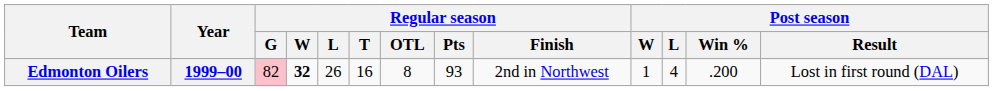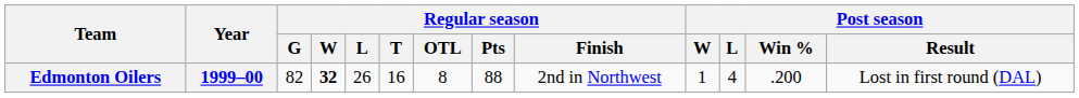Edmonton Oilers | Regular season / G: pink background -> no background
Edmonton Oilers | Regular season / Pts: 93 -> 88
